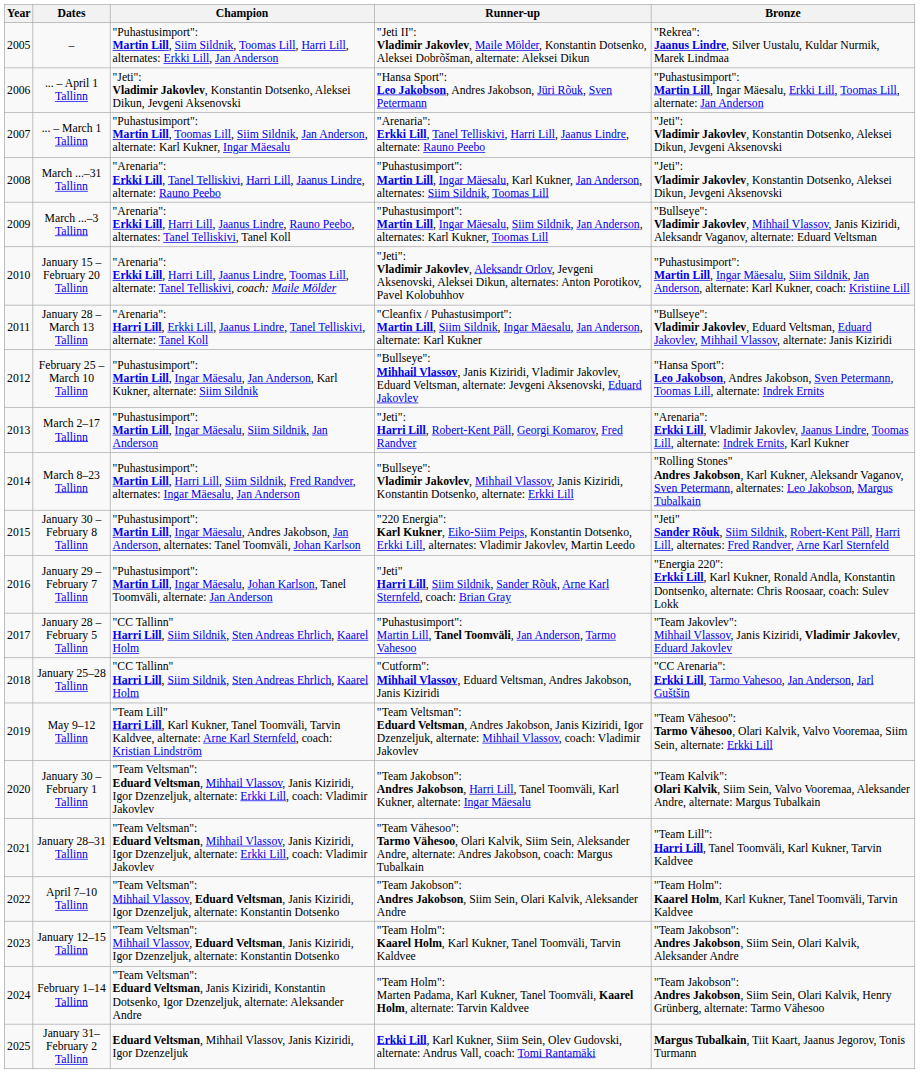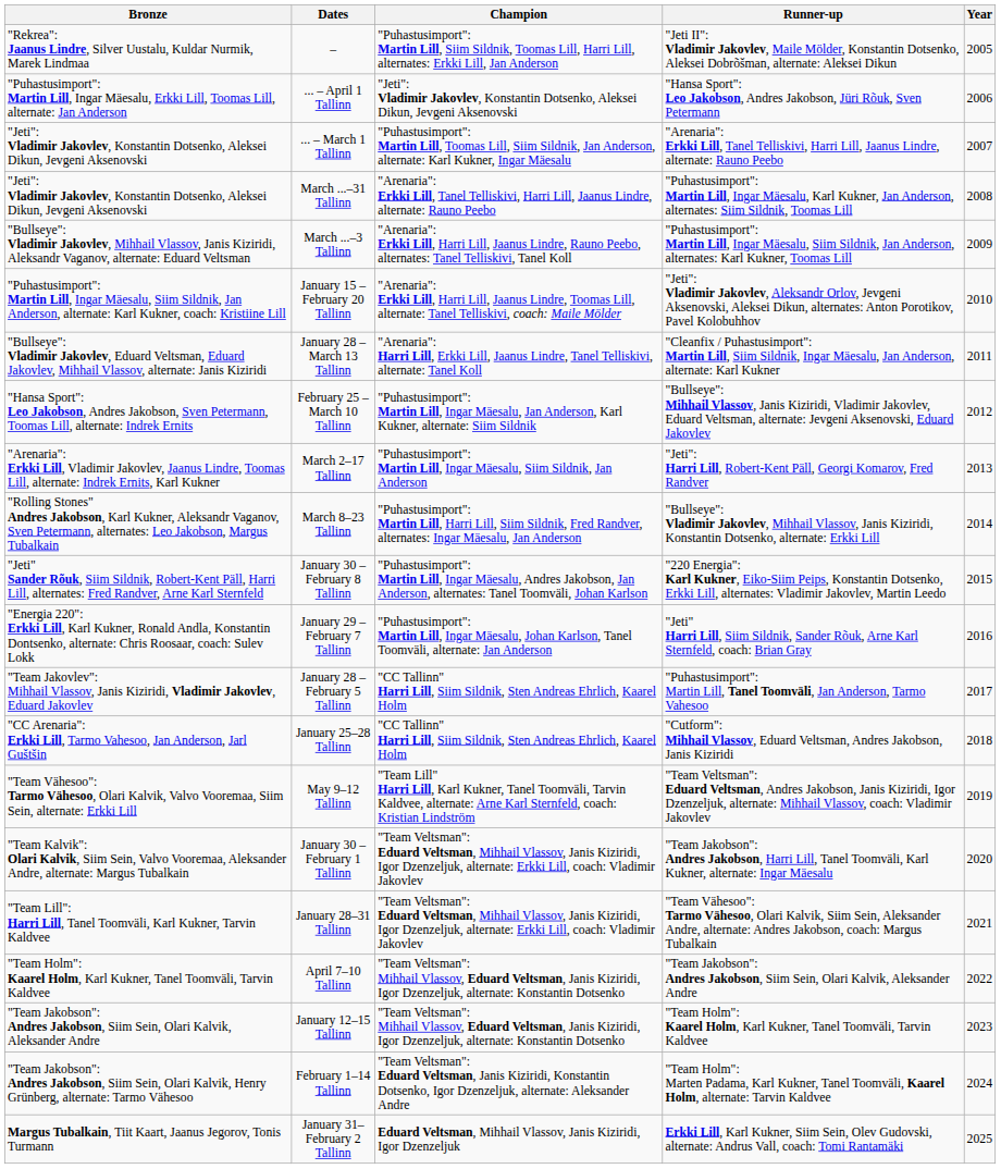columns swapped: Year <-> Bronze
